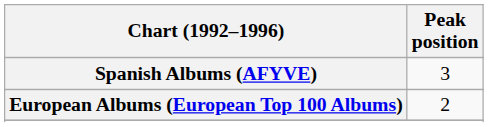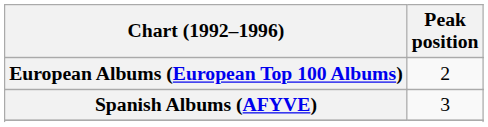rows swapped: European Albums (European Top 100 Albums) <-> Spanish Albums (AFYVE)
